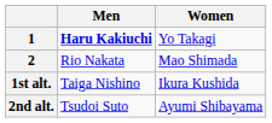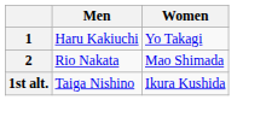1 | Men: bold -> normal
- row: 2nd alt. | Tsudoi Suto | Ayumi Shibayama
